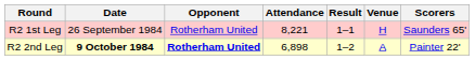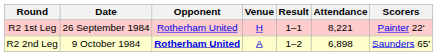columns swapped: Venue <-> Attendance
R2 1st Leg | Scorers: Saunders 65' -> Painter 22'
R2 2nd Leg | Date: bold -> normal
R2 2nd Leg | Scorers: Painter 22' -> Saunders 65'
